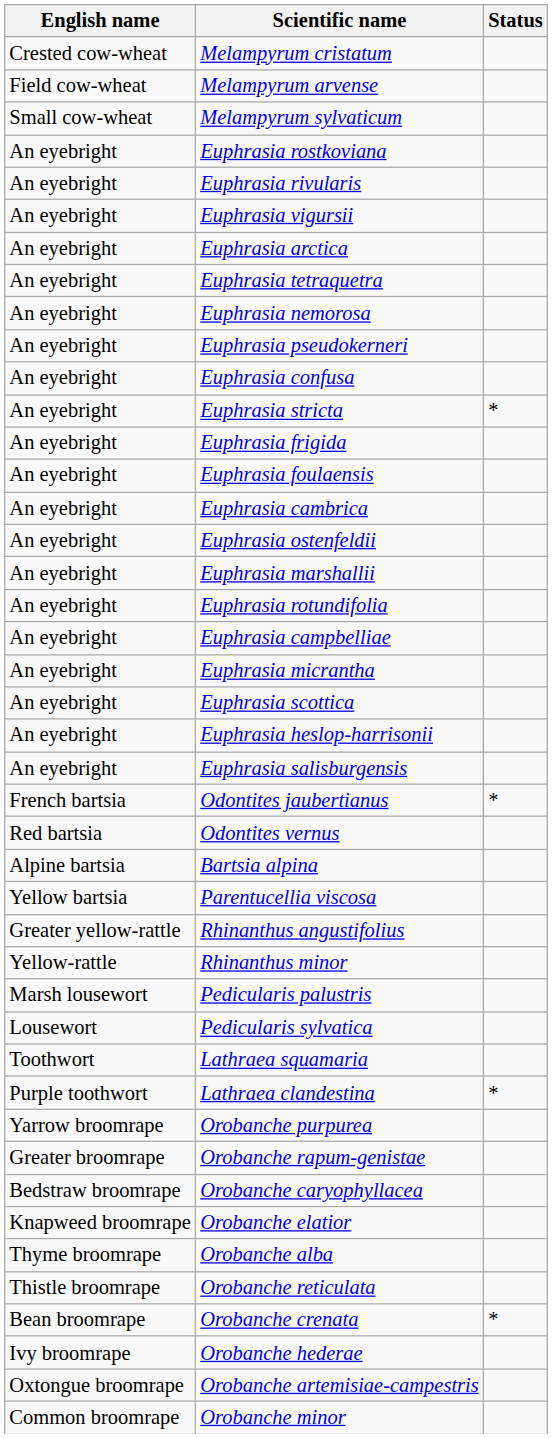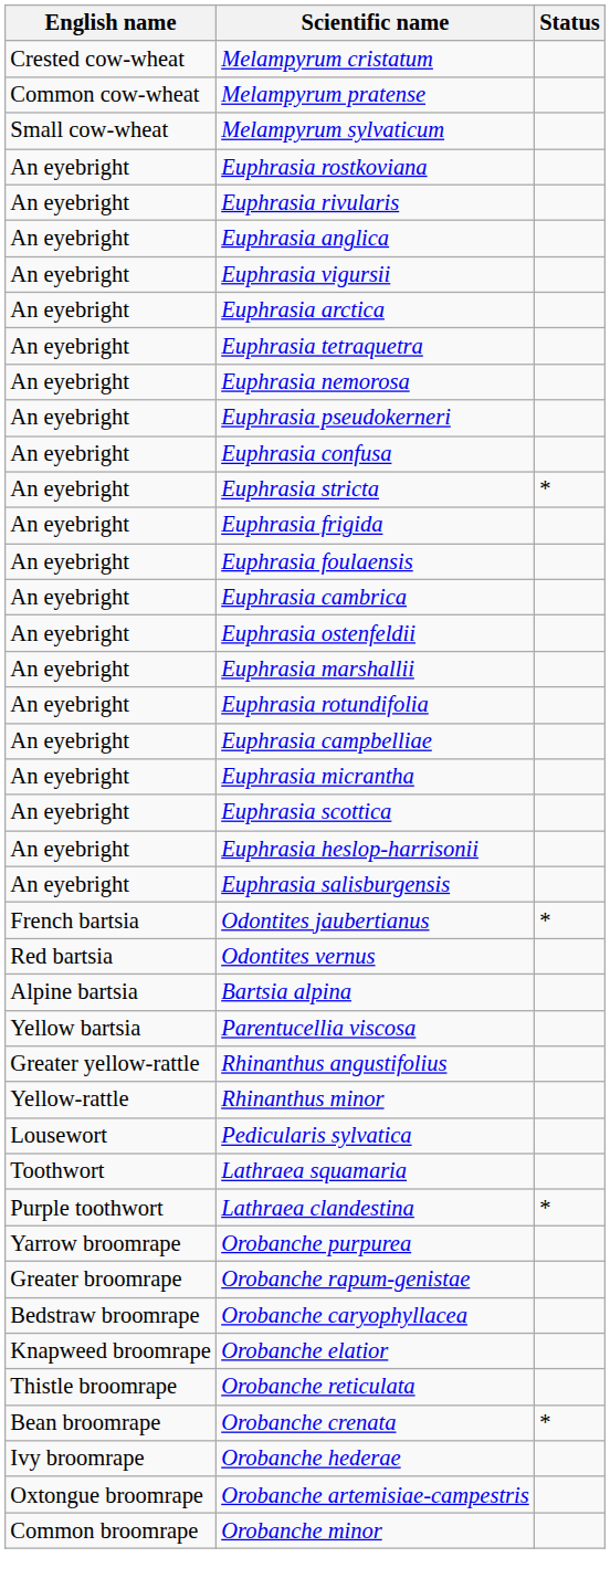- row: Field cow-wheat | Melampyrum arvense
+ row: Common cow-wheat | Melampyrum pratense
+ row: An eyebright | Euphrasia anglica
- row: Marsh lousewort | Pedicularis palustris
- row: Thyme broomrape | Orobanche alba
